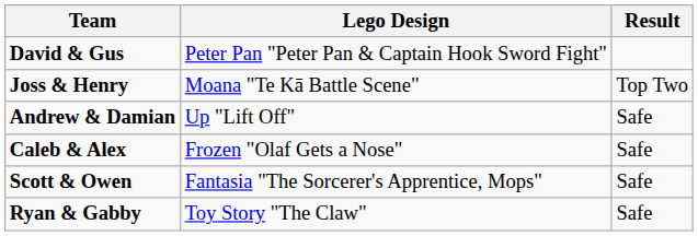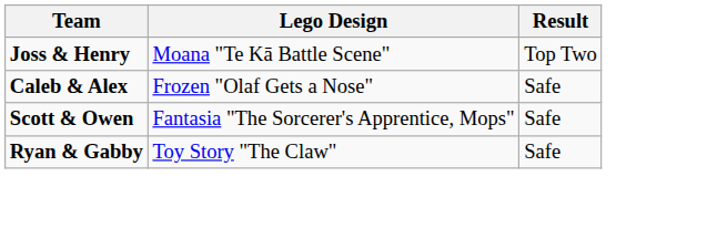- row: David & Gus | Peter Pan "Peter Pan & Captain Hook Sword Fight"
- row: Andrew & Damian | Up "Lift Off" | Safe
